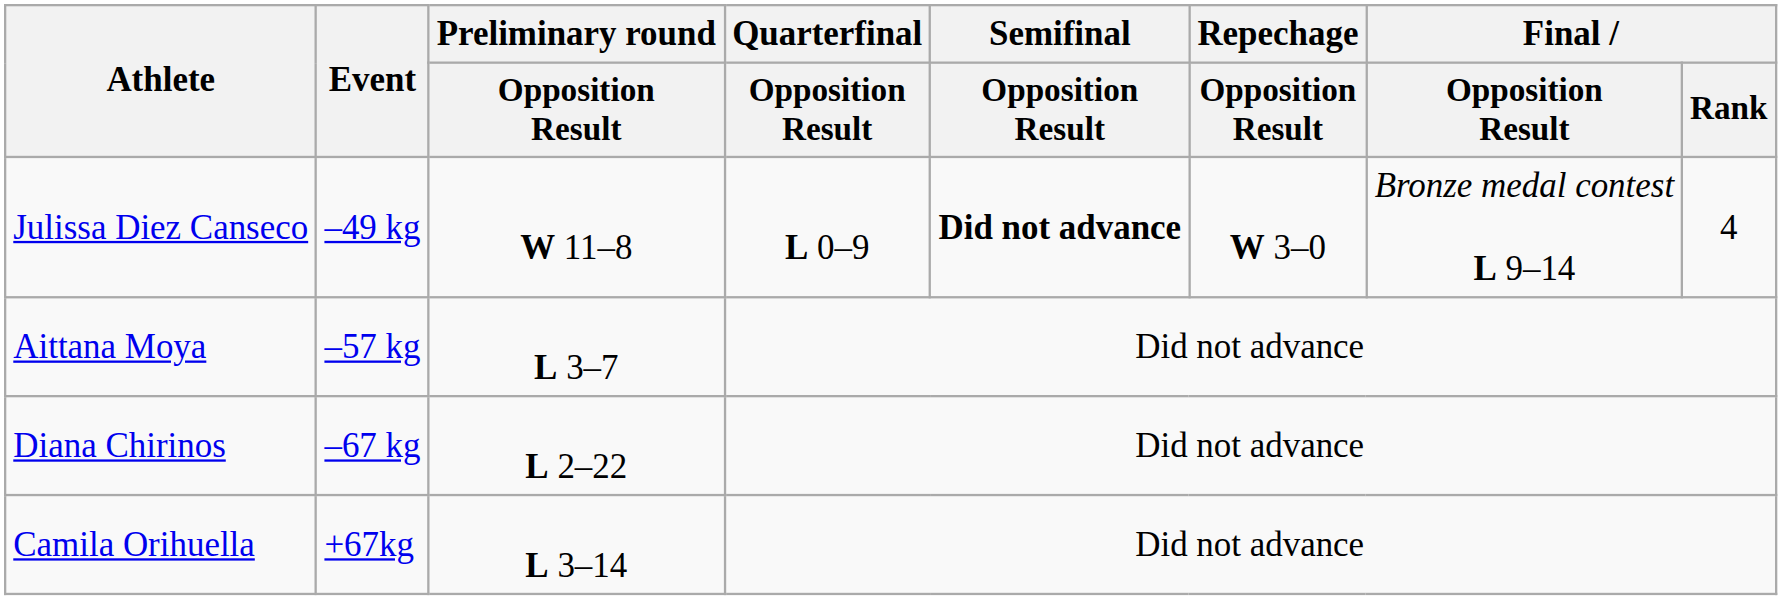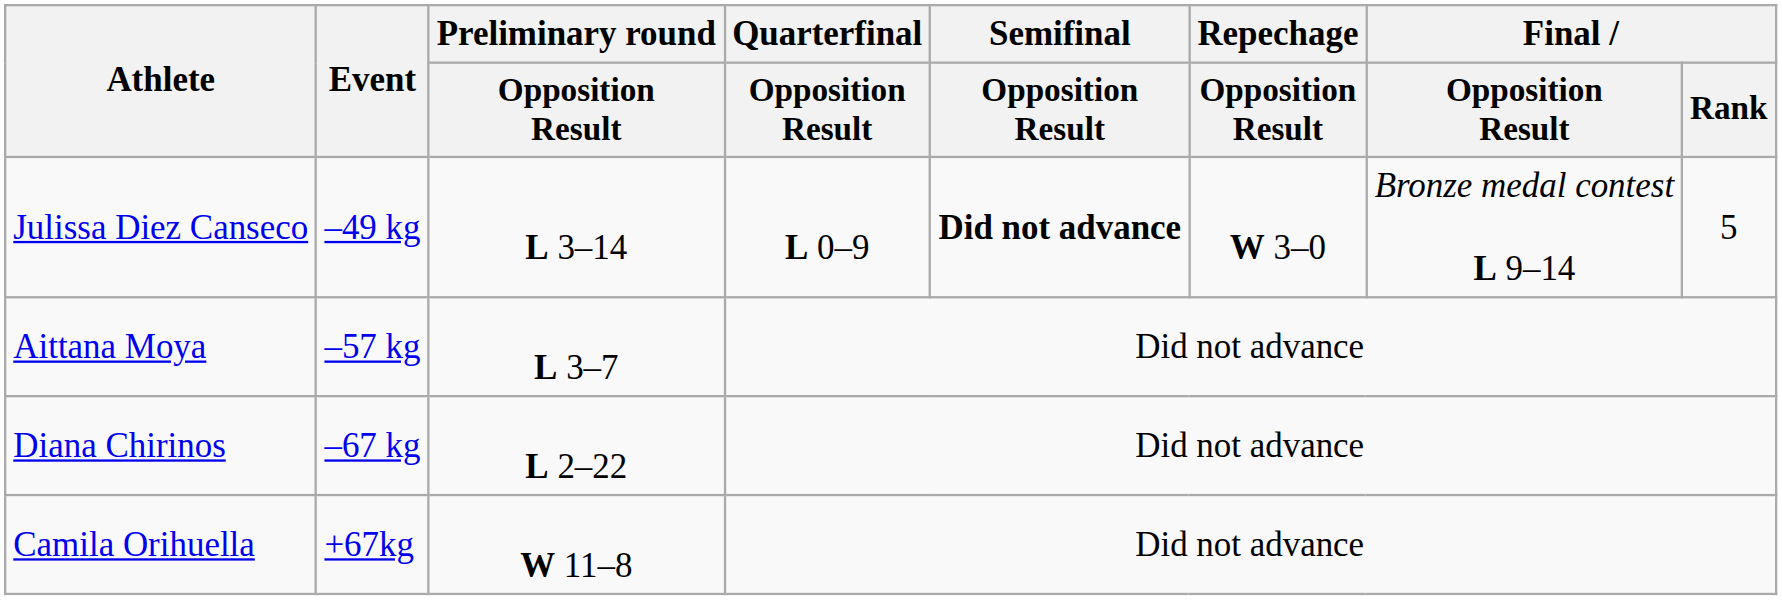Julissa Diez Canseco | Preliminary round / Opposition Result: W 11–8 -> L 3–14
Julissa Diez Canseco | Final / Rank: 4 -> 5
Camila Orihuella | Preliminary round / Opposition Result: L 3–14 -> W 11–8
